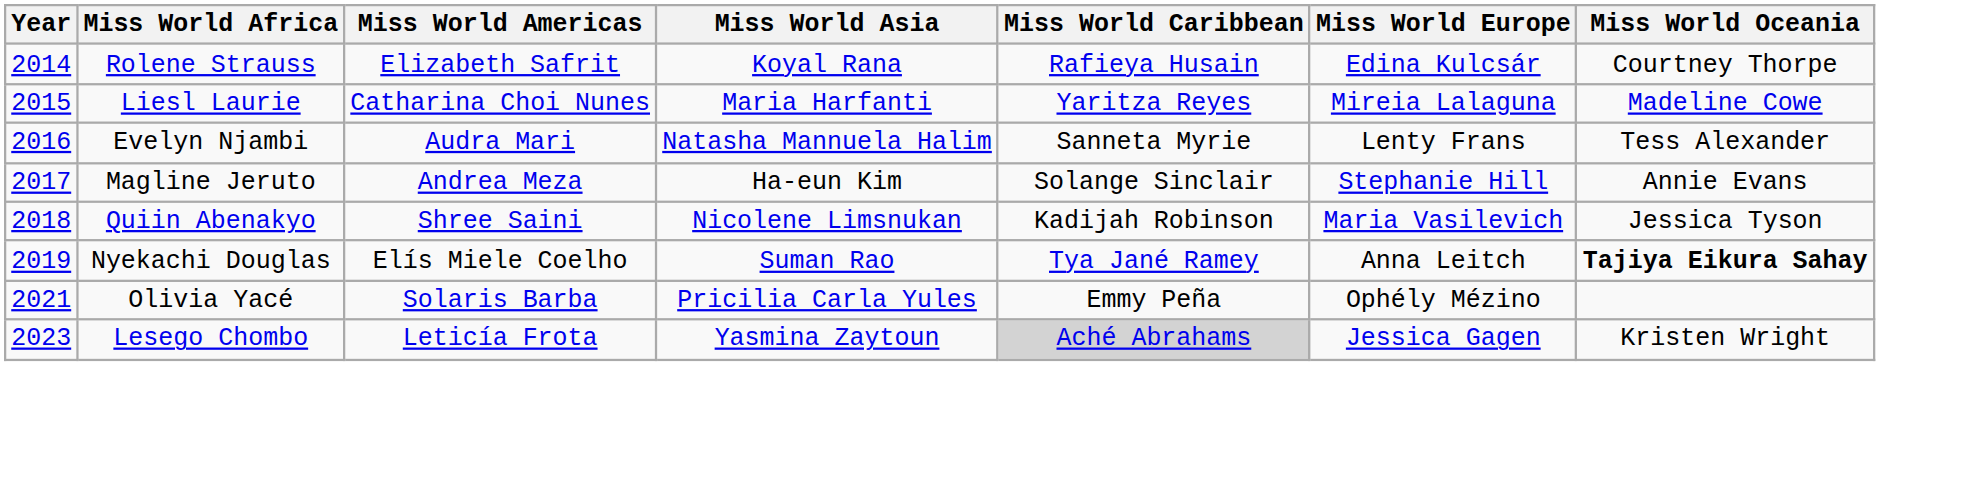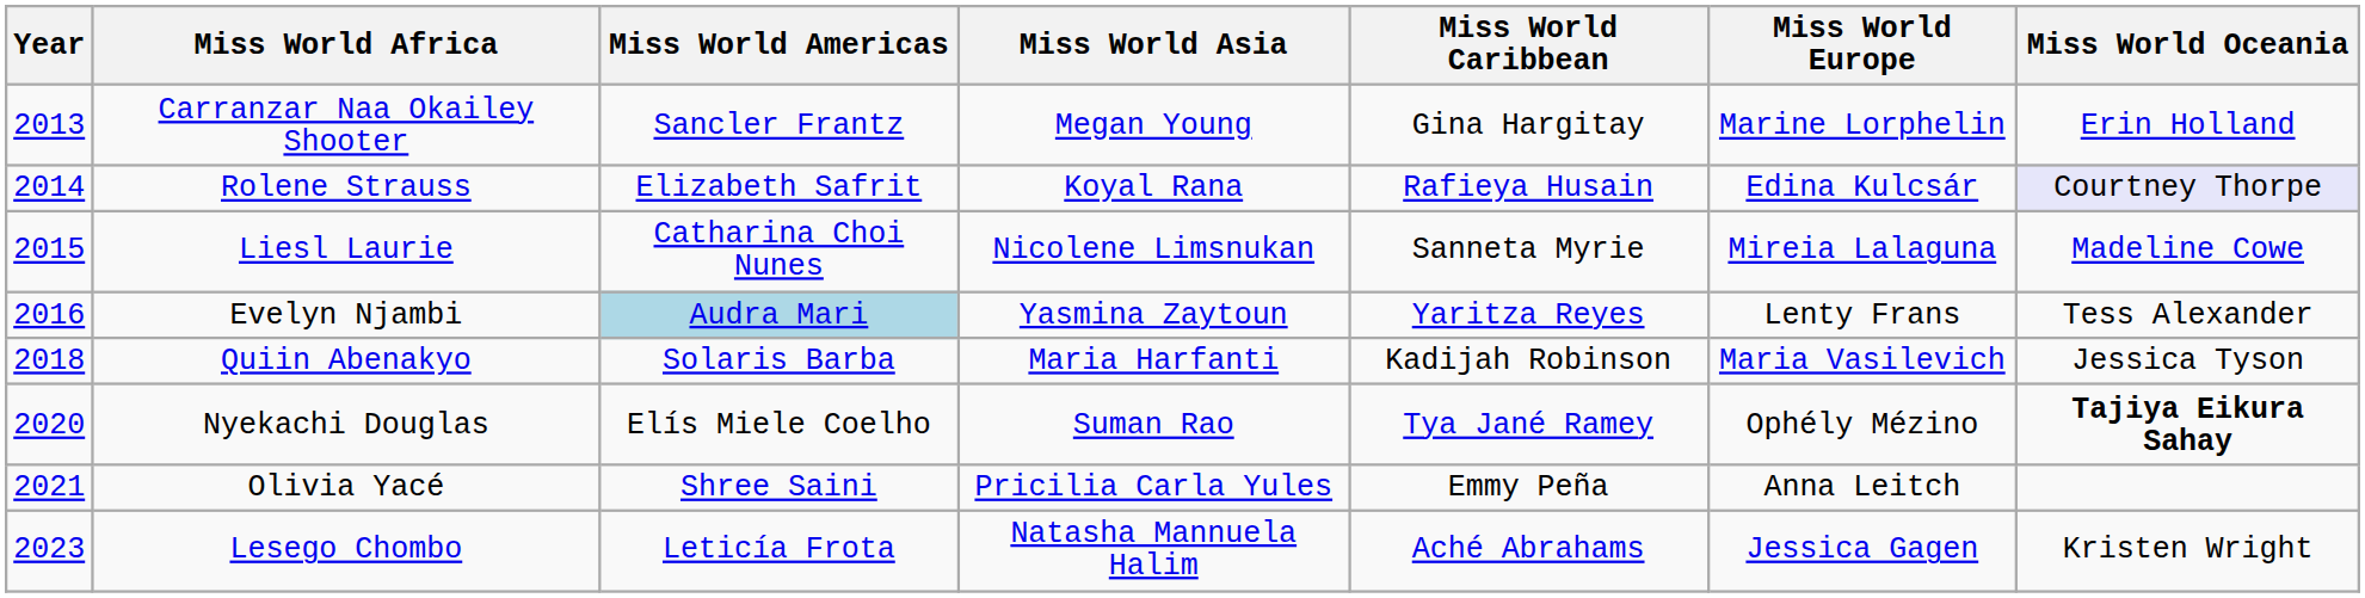+ row: 2013 | Carranzar Naa Okailey Shooter | Sancler Frantz | Megan Young | Gina Hargitay | Marine Lorphelin | Erin Holland
Rolene Strauss | Miss World Oceania: no background -> lavender background
Liesl Laurie | Miss World Asia: Maria Harfanti -> Nicolene Limsnukan
Liesl Laurie | Miss World Caribbean: Yaritza Reyes -> Sanneta Myrie
Evelyn Njambi | Miss World Americas: no background -> lightblue background
Evelyn Njambi | Miss World Asia: Natasha Mannuela Halim -> Yasmina Zaytoun
Evelyn Njambi | Miss World Caribbean: Sanneta Myrie -> Yaritza Reyes
- row: 2017 | Magline Jeruto | Andrea Meza | Ha-eun Kim | Solange Sinclair | Stephanie Hill | Annie Evans
Quiin Abenakyo | Miss World Americas: Shree Saini -> Solaris Barba
Quiin Abenakyo | Miss World Asia: Nicolene Limsnukan -> Maria Harfanti
Nyekachi Douglas | Year: 2019 -> 2020
Nyekachi Douglas | Miss World Europe: Anna Leitch -> Ophély Mézino
Olivia Yacé | Miss World Americas: Solaris Barba -> Shree Saini
Olivia Yacé | Miss World Europe: Ophély Mézino -> Anna Leitch
Lesego Chombo | Miss World Asia: Yasmina Zaytoun -> Natasha Mannuela Halim
Lesego Chombo | Miss World Caribbean: lightgrey background -> no background
